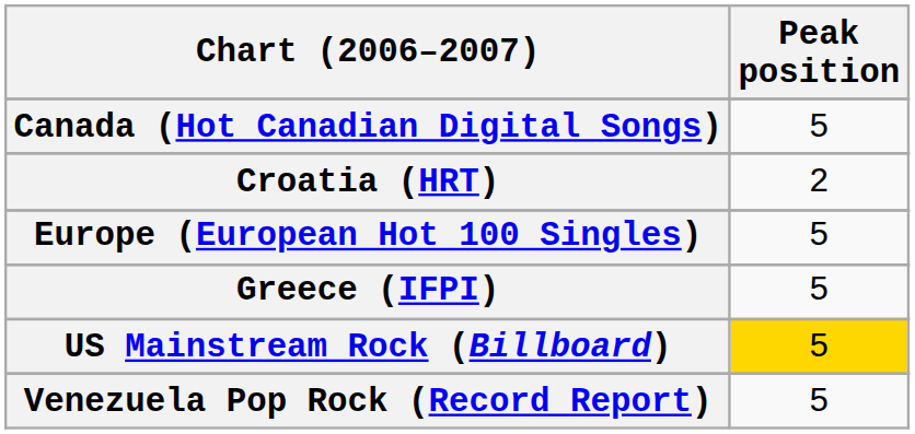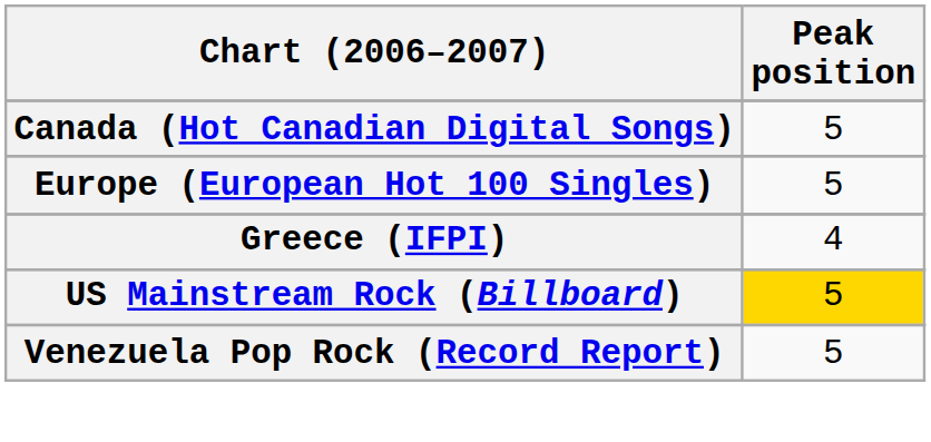- row: Croatia (HRT) | 2
Greece (IFPI) | Peak position: 5 -> 4
